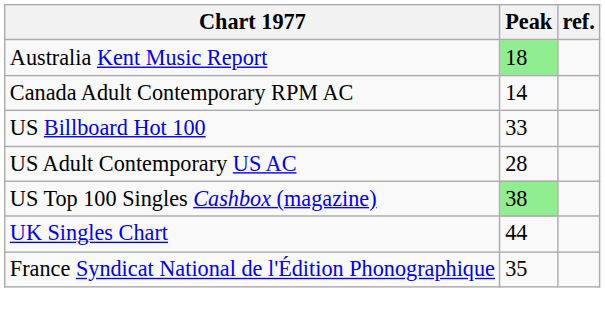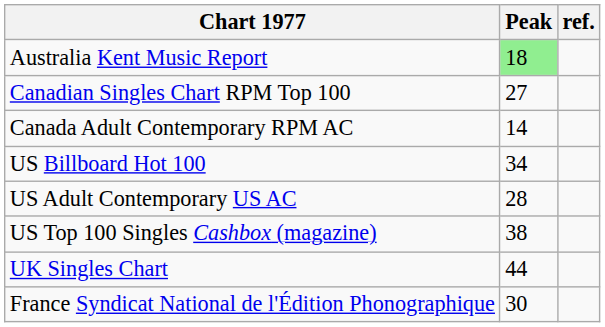+ row: Canadian Singles Chart RPM Top 100 | 27
US Billboard Hot 100 | Peak: 33 -> 34
US Top 100 Singles Cashbox (magazine) | Peak: lightgreen background -> no background
France Syndicat National de l'Édition Phonographique | Peak: 35 -> 30
